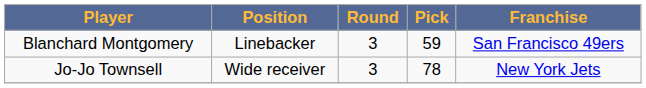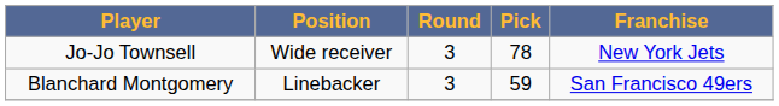rows swapped: Blanchard Montgomery <-> Jo-Jo Townsell
